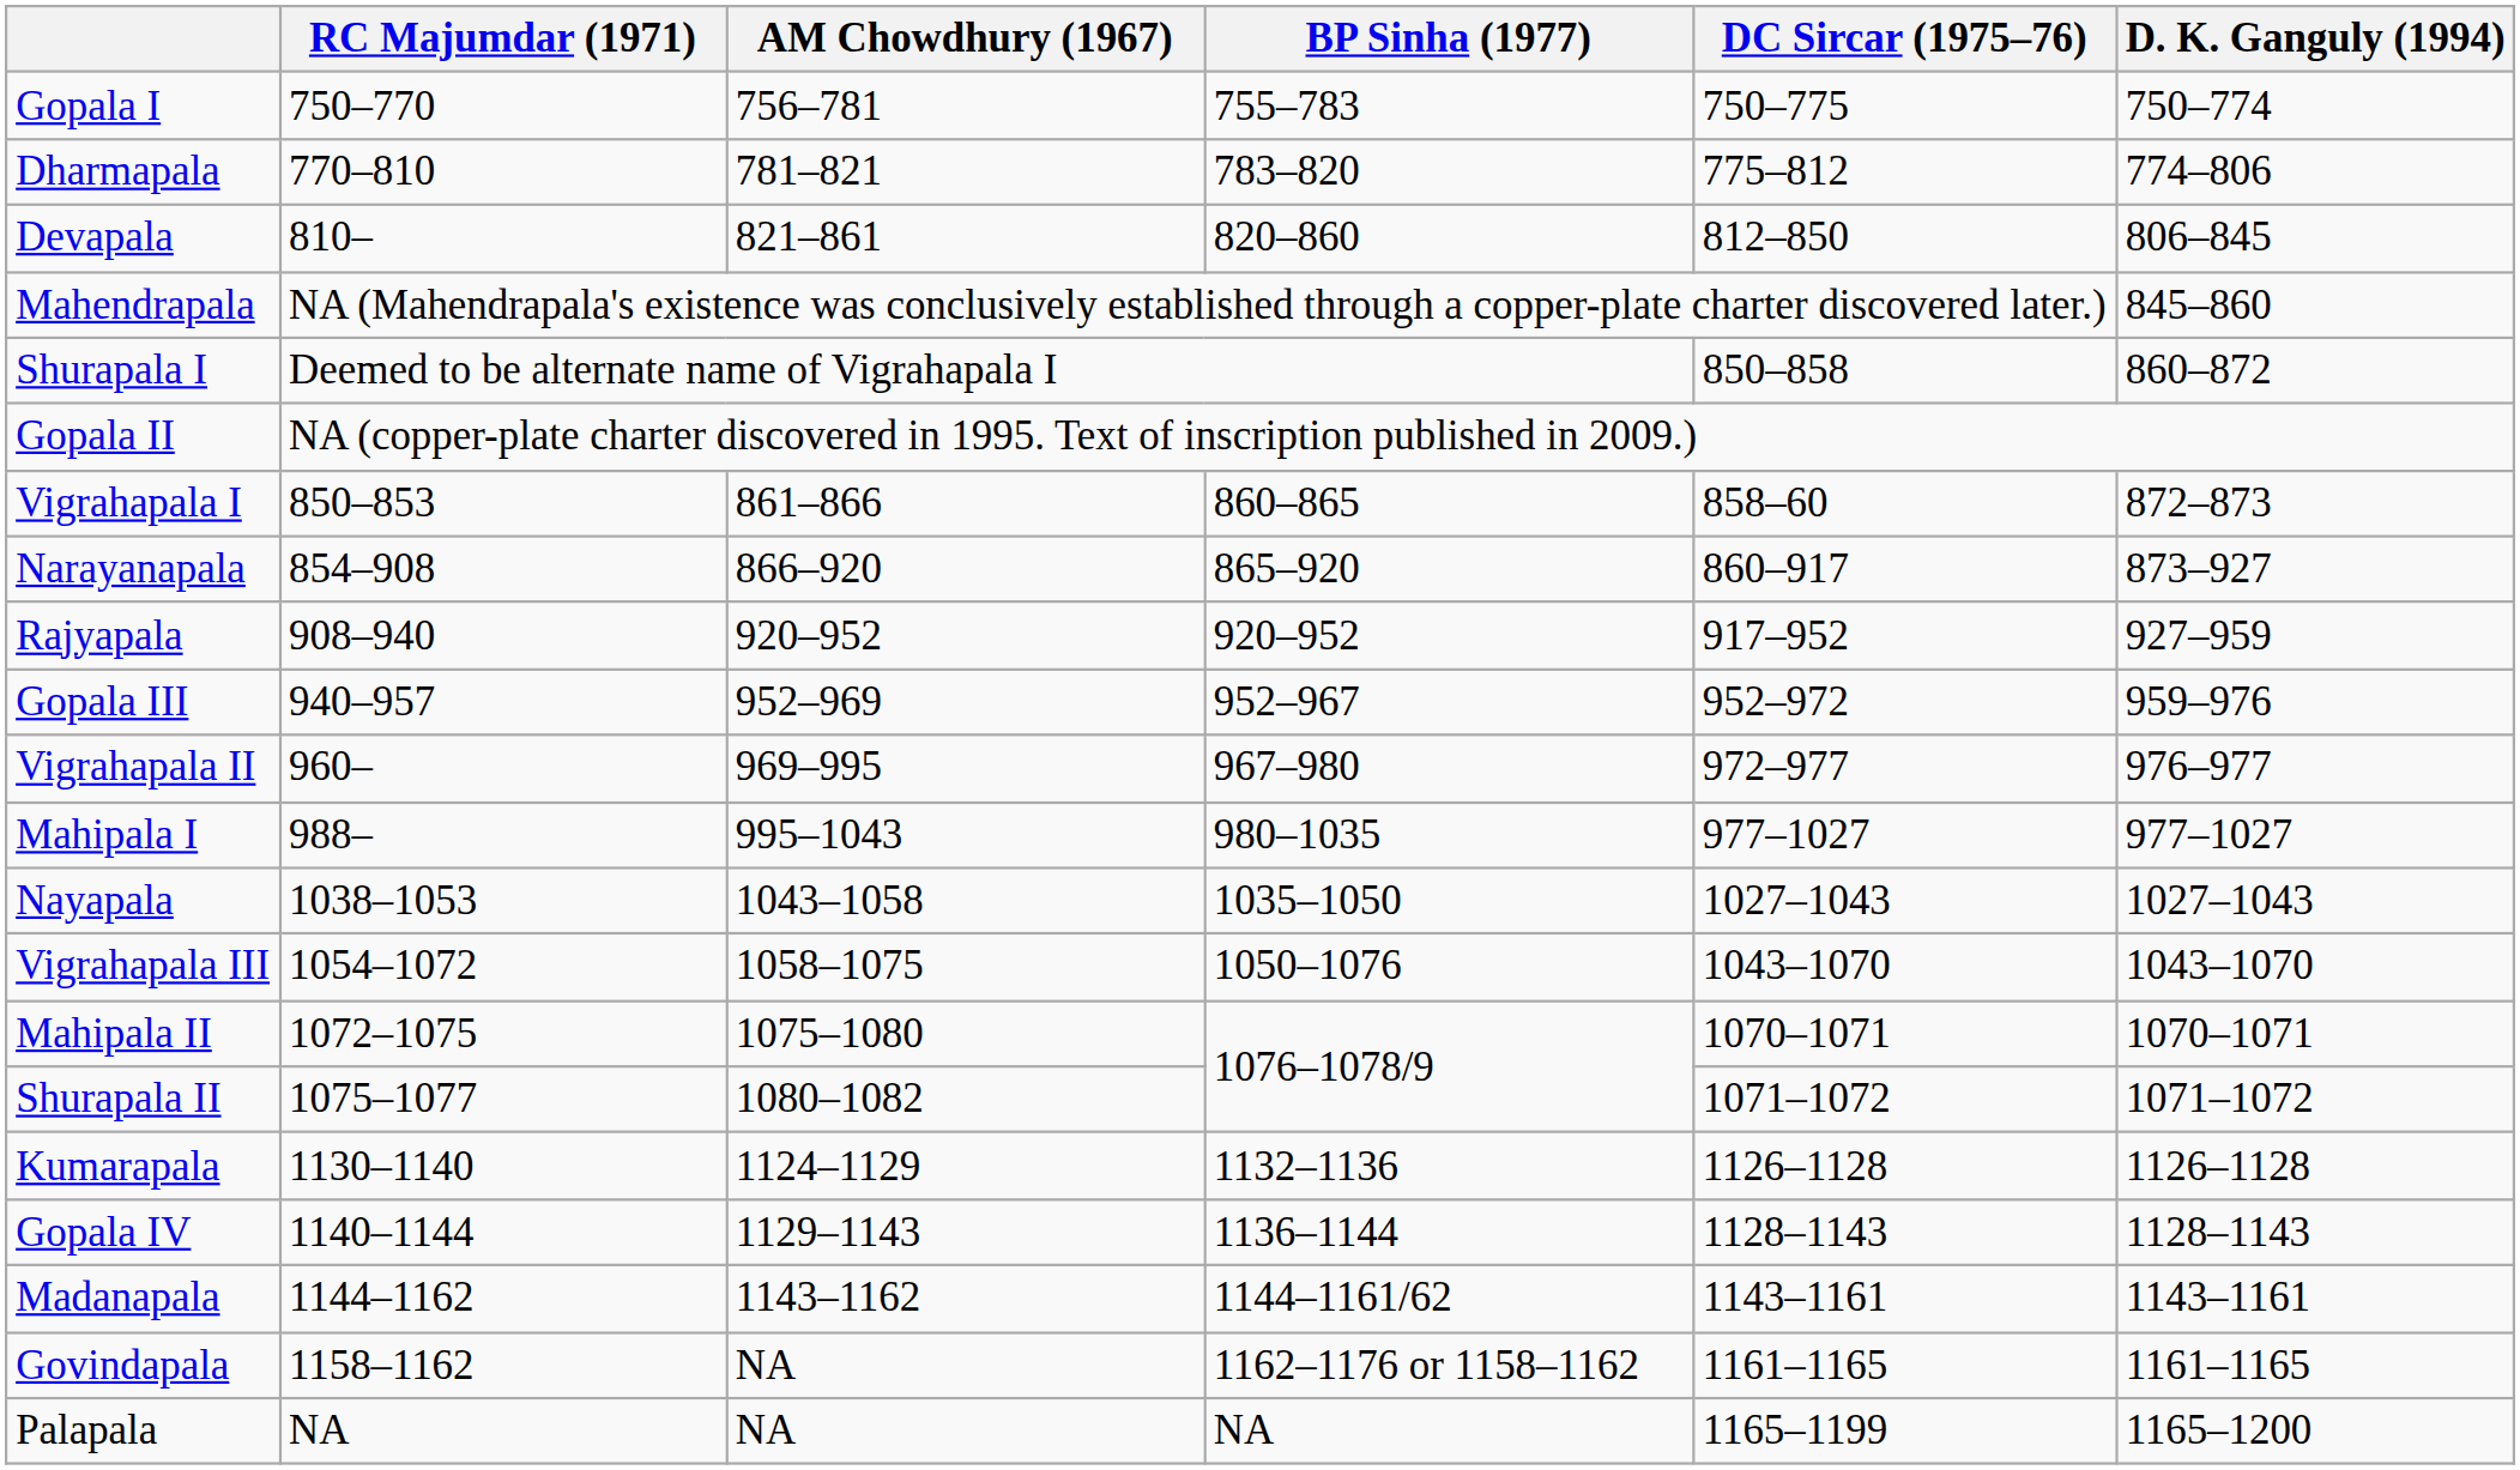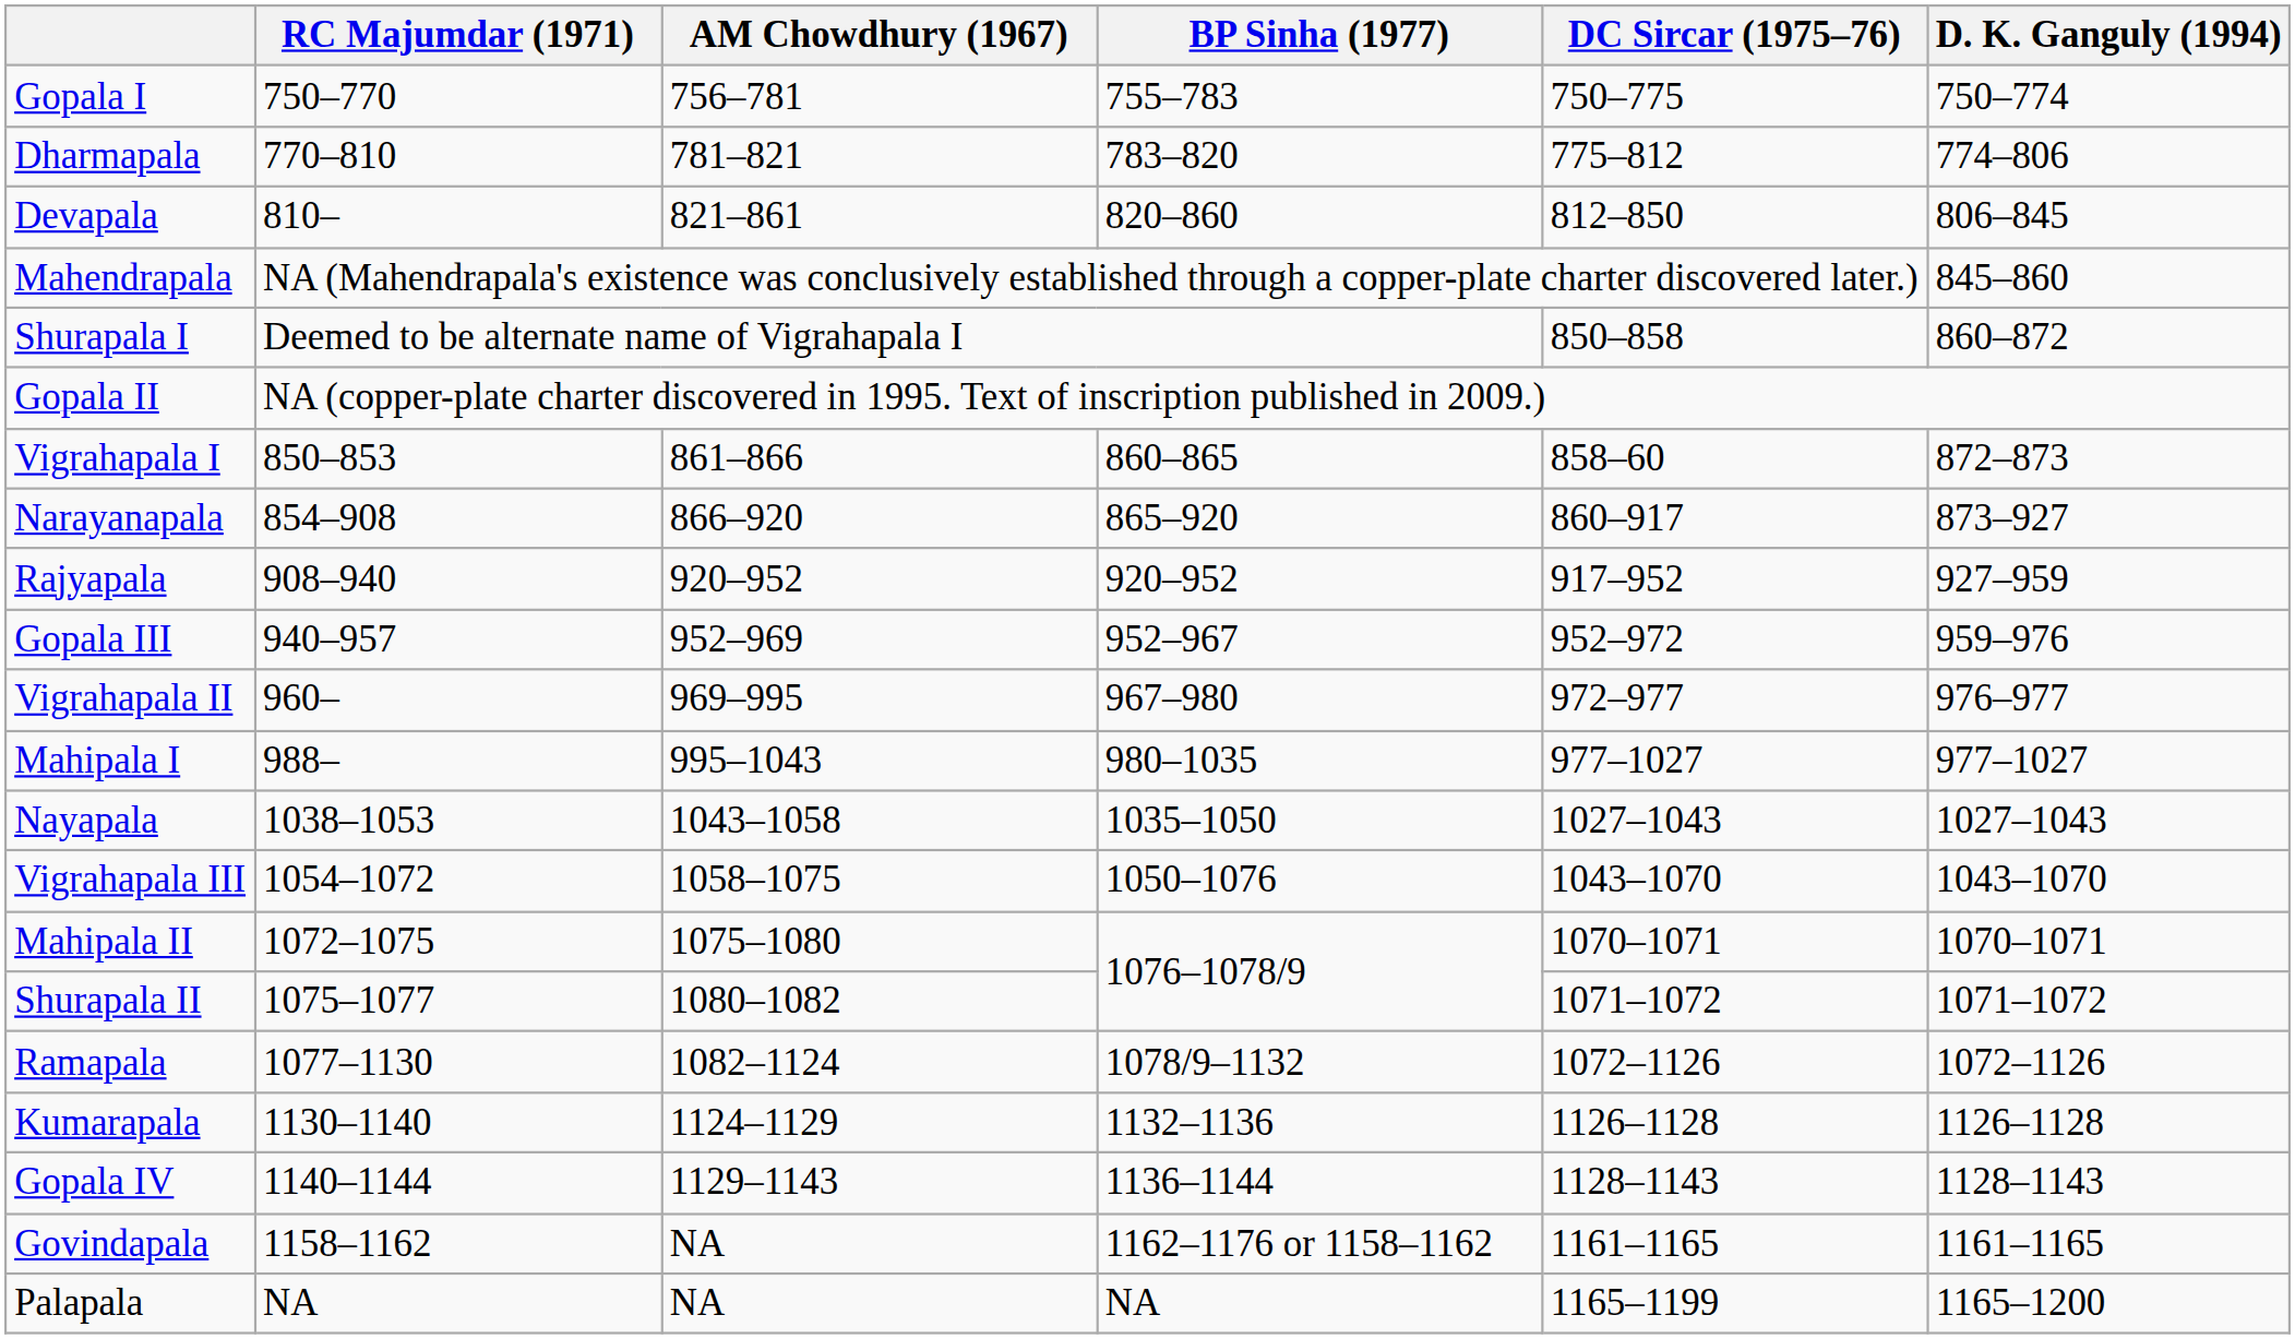+ row: Ramapala | 1077–1130 | 1082–1124 | 1078/9–1132 | 1072–1126 | 1072–1126
- row: Madanapala | 1144–1162 | 1143–1162 | 1144–1161/62 | 1143–1161 | 1143–1161
